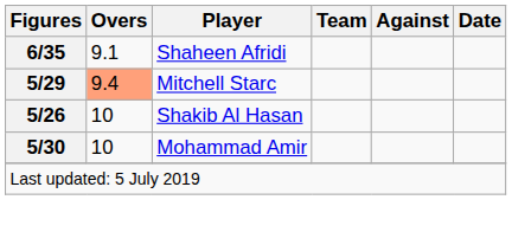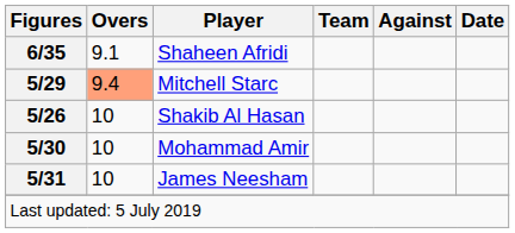+ row: 5/31 | 10 | James Neesham
